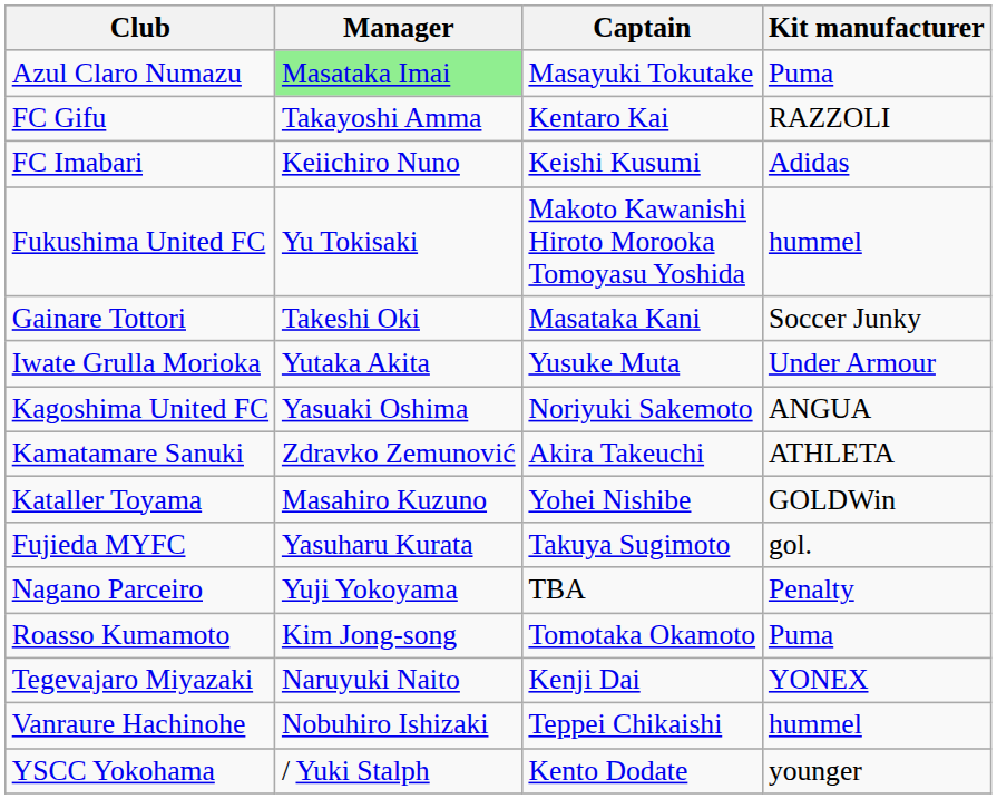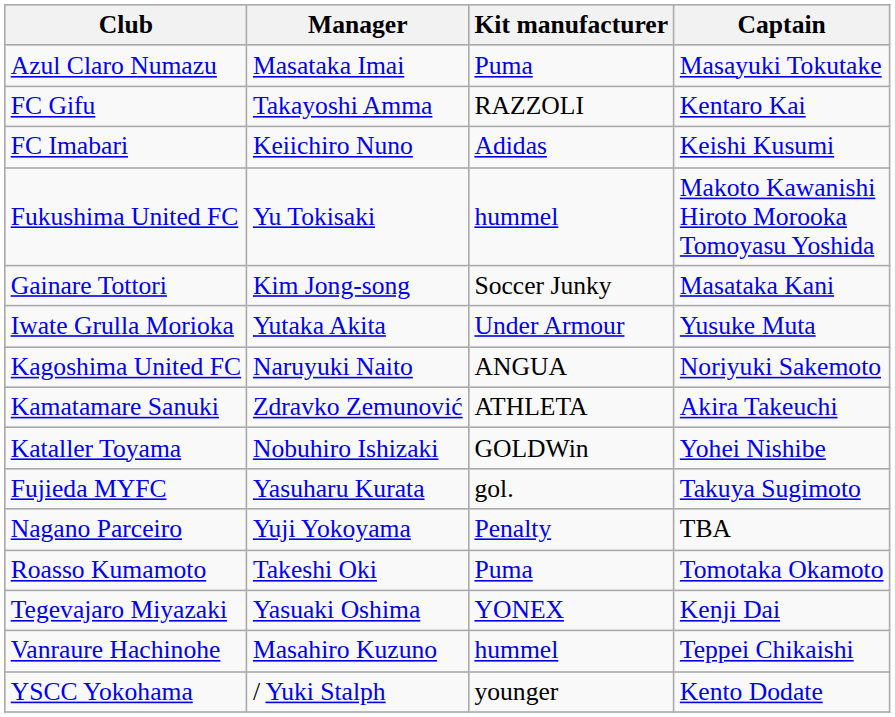columns swapped: Captain <-> Kit manufacturer
Azul Claro Numazu | Manager: lightgreen background -> no background
Gainare Tottori | Manager: Takeshi Oki -> Kim Jong-song
Kagoshima United FC | Manager: Yasuaki Oshima -> Naruyuki Naito
Kataller Toyama | Manager: Masahiro Kuzuno -> Nobuhiro Ishizaki
Roasso Kumamoto | Manager: Kim Jong-song -> Takeshi Oki
Tegevajaro Miyazaki | Manager: Naruyuki Naito -> Yasuaki Oshima
Vanraure Hachinohe | Manager: Nobuhiro Ishizaki -> Masahiro Kuzuno
